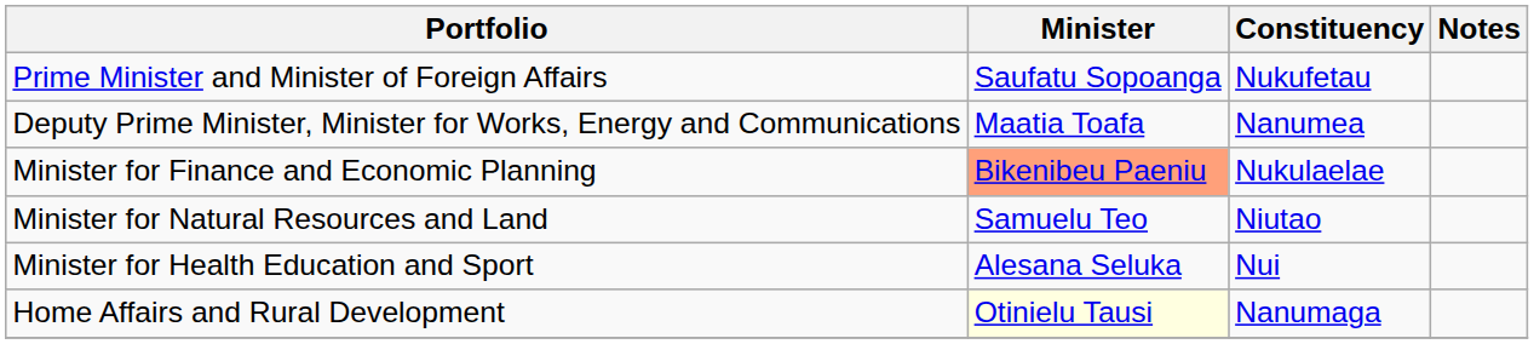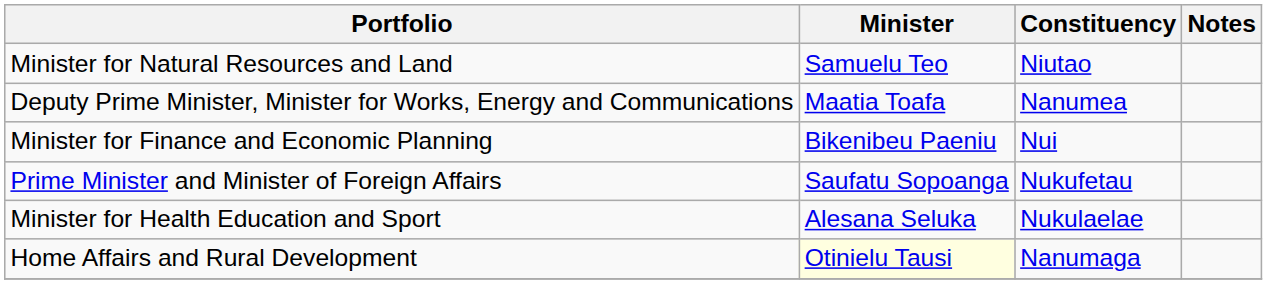rows swapped: Prime Minister and Minister of Foreign Affairs <-> Minister for Natural Resources and Land
Minister for Finance and Economic Planning | Minister: lightsalmon background -> no background
Minister for Finance and Economic Planning | Constituency: Nukulaelae -> Nui
Minister for Health Education and Sport | Constituency: Nui -> Nukulaelae
